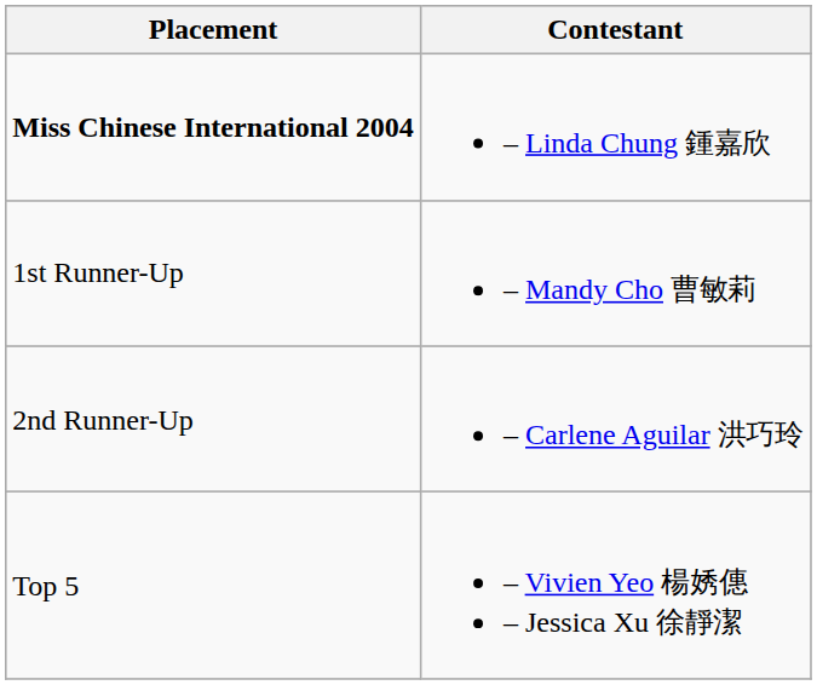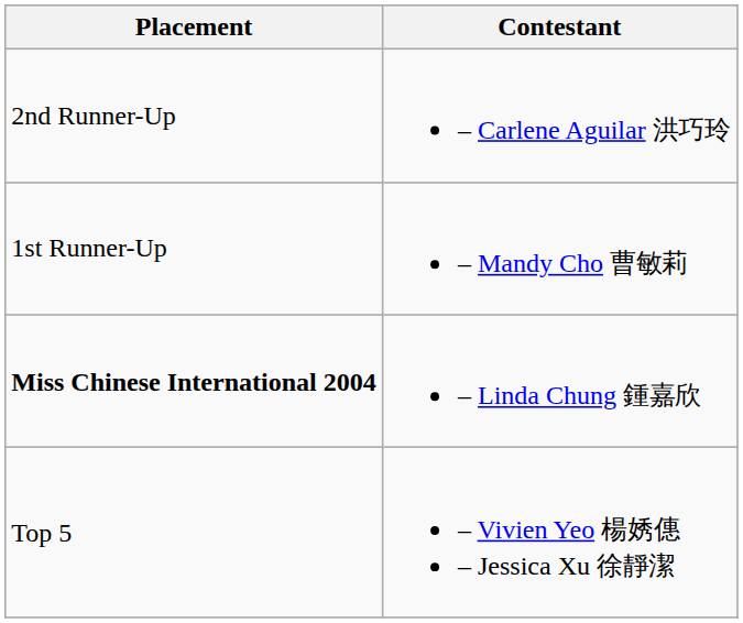rows swapped: Miss Chinese International 2004 <-> 2nd Runner-Up
